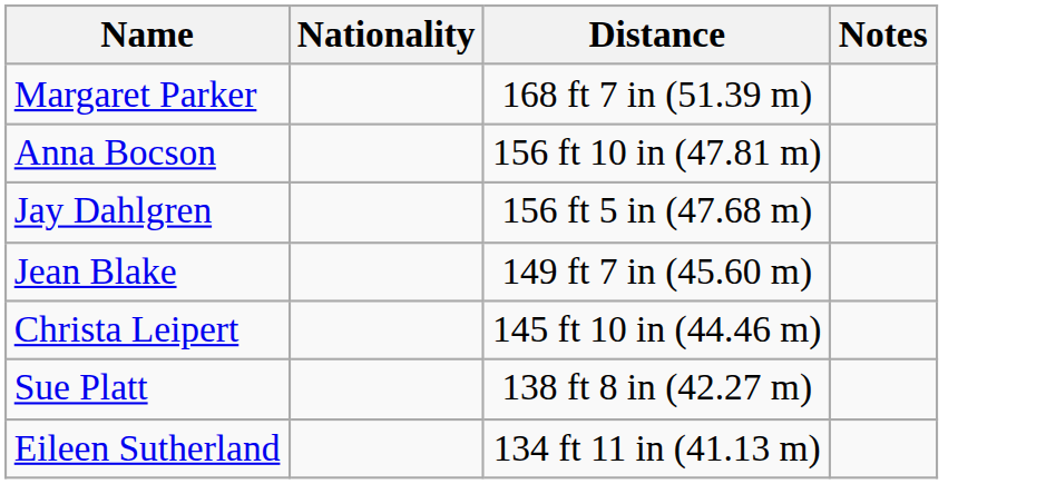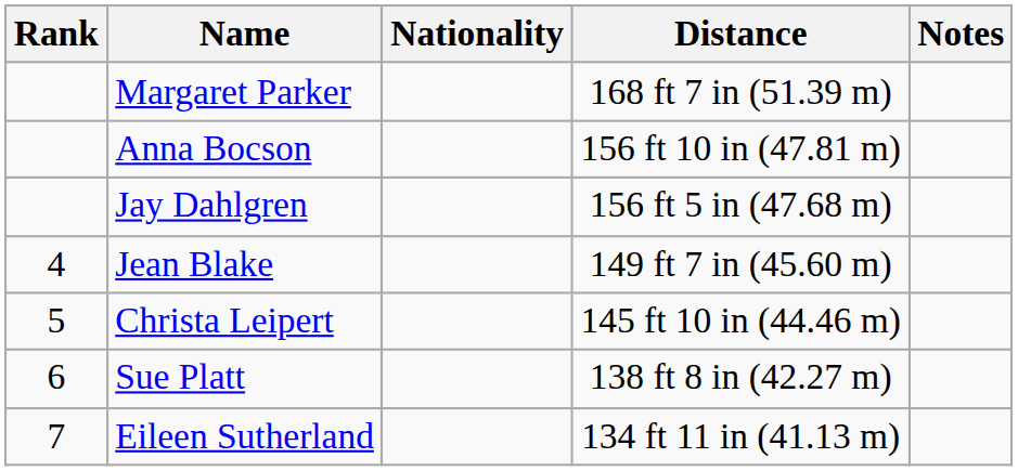+ column: Rank | 4 | 5 | 6 | 7
